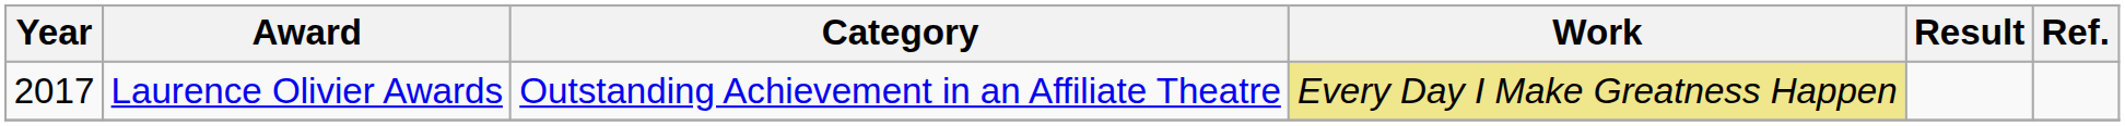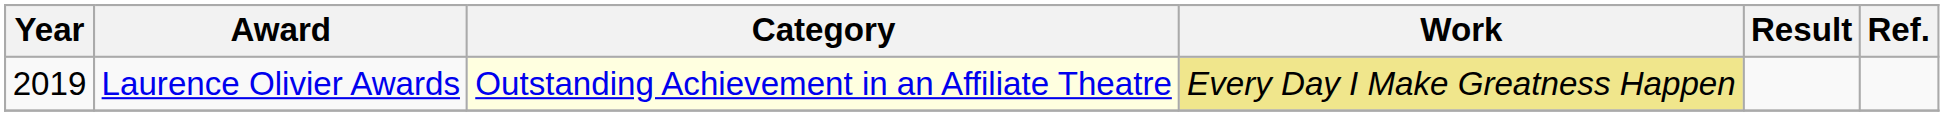Laurence Olivier Awards | Year: 2017 -> 2019
Laurence Olivier Awards | Category: no background -> lightyellow background
